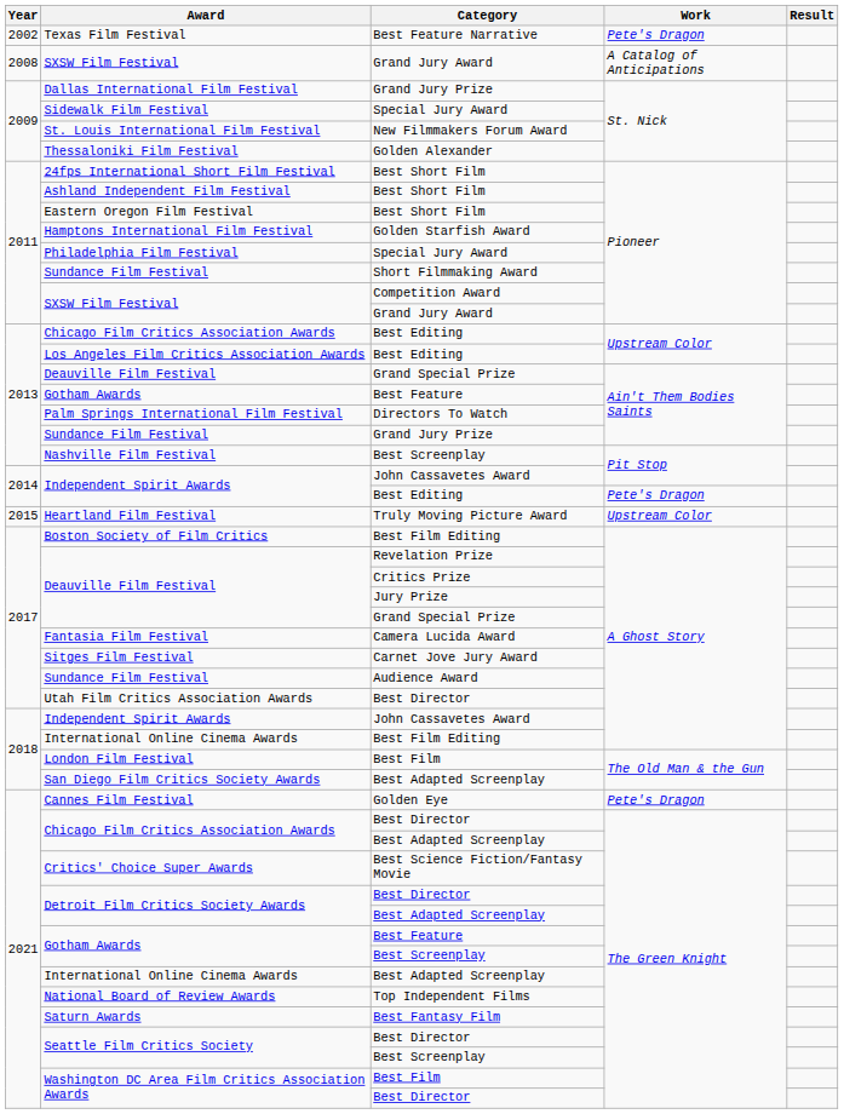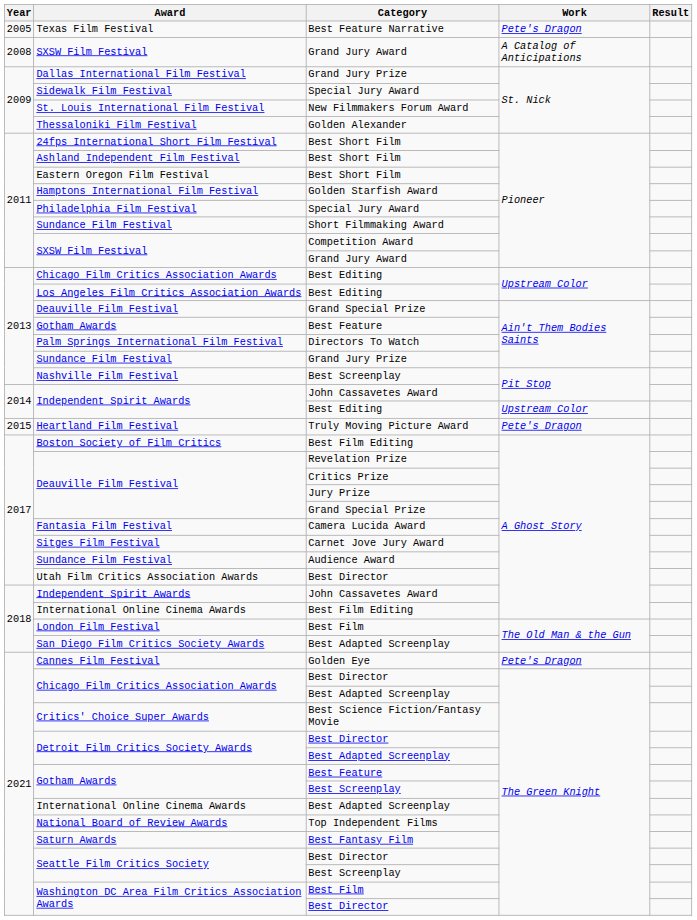Texas Film Festival | Year: 2002 -> 2005
Independent Spirit Awards / Best Editing | Work: Pete's Dragon -> Upstream Color
Heartland Film Festival | Work: Upstream Color -> Pete's Dragon
